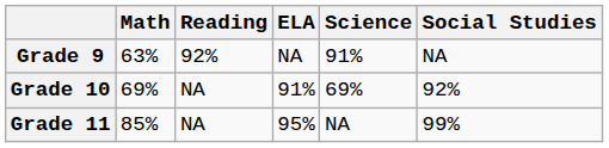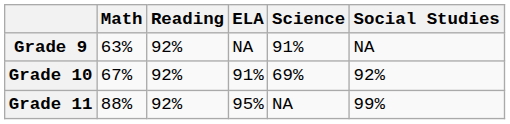Grade 10 | Math: 69% -> 67%
Grade 10 | Reading: NA -> 92%
Grade 11 | Math: 85% -> 88%
Grade 11 | Reading: NA -> 92%
